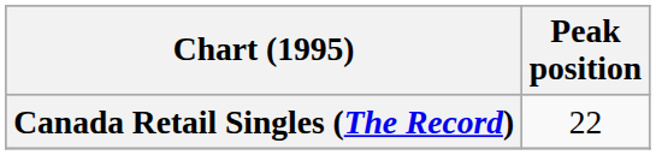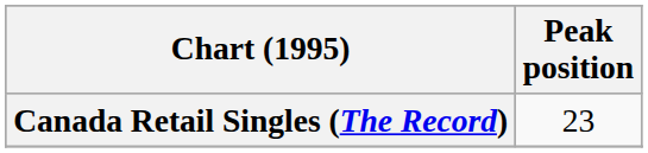Canada Retail Singles (The Record) | Peak position: 22 -> 23
